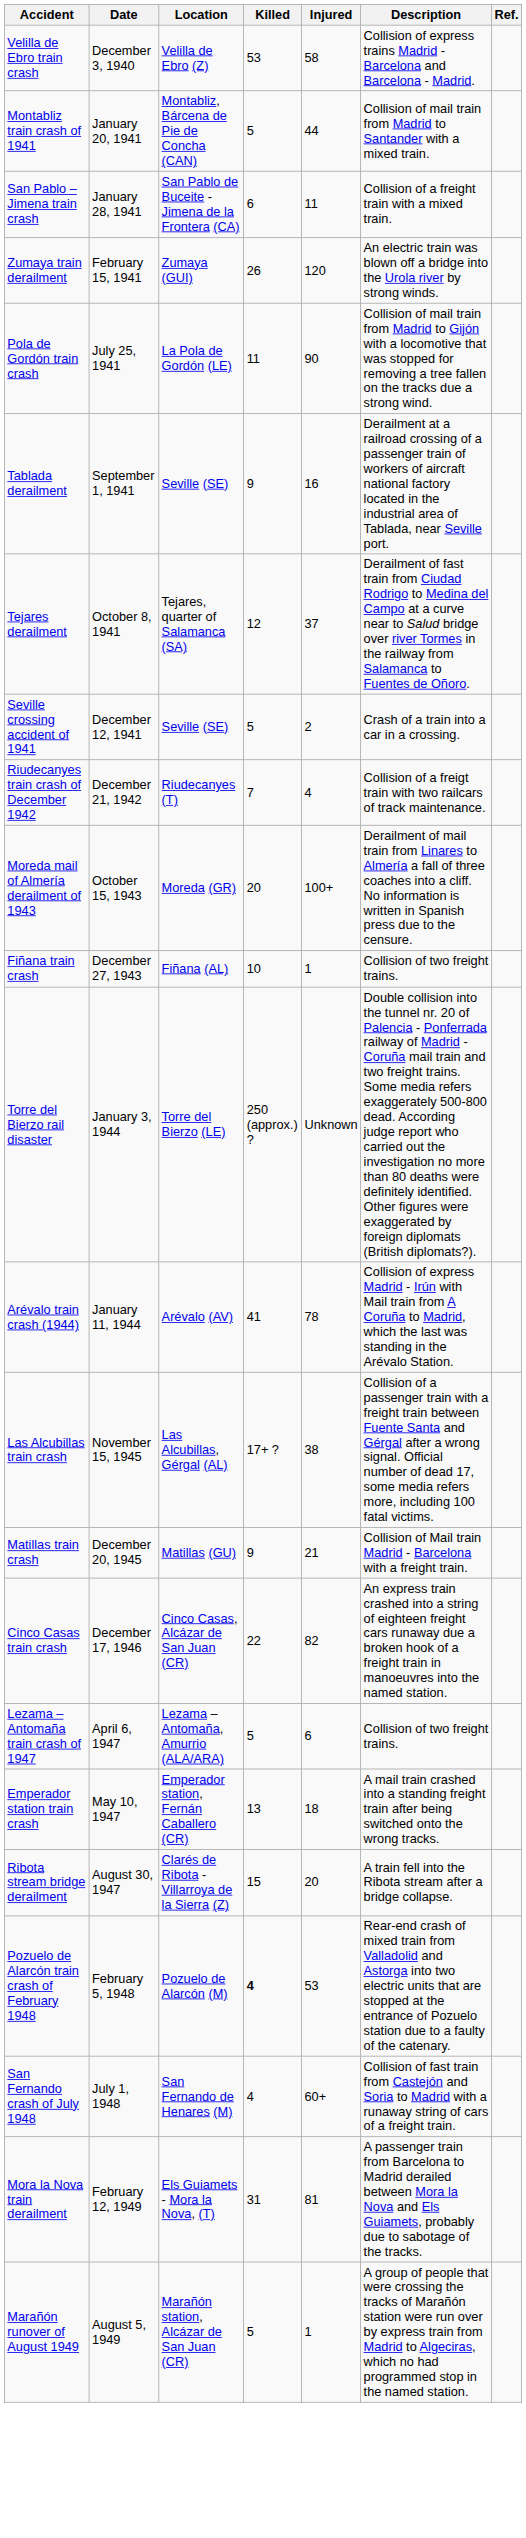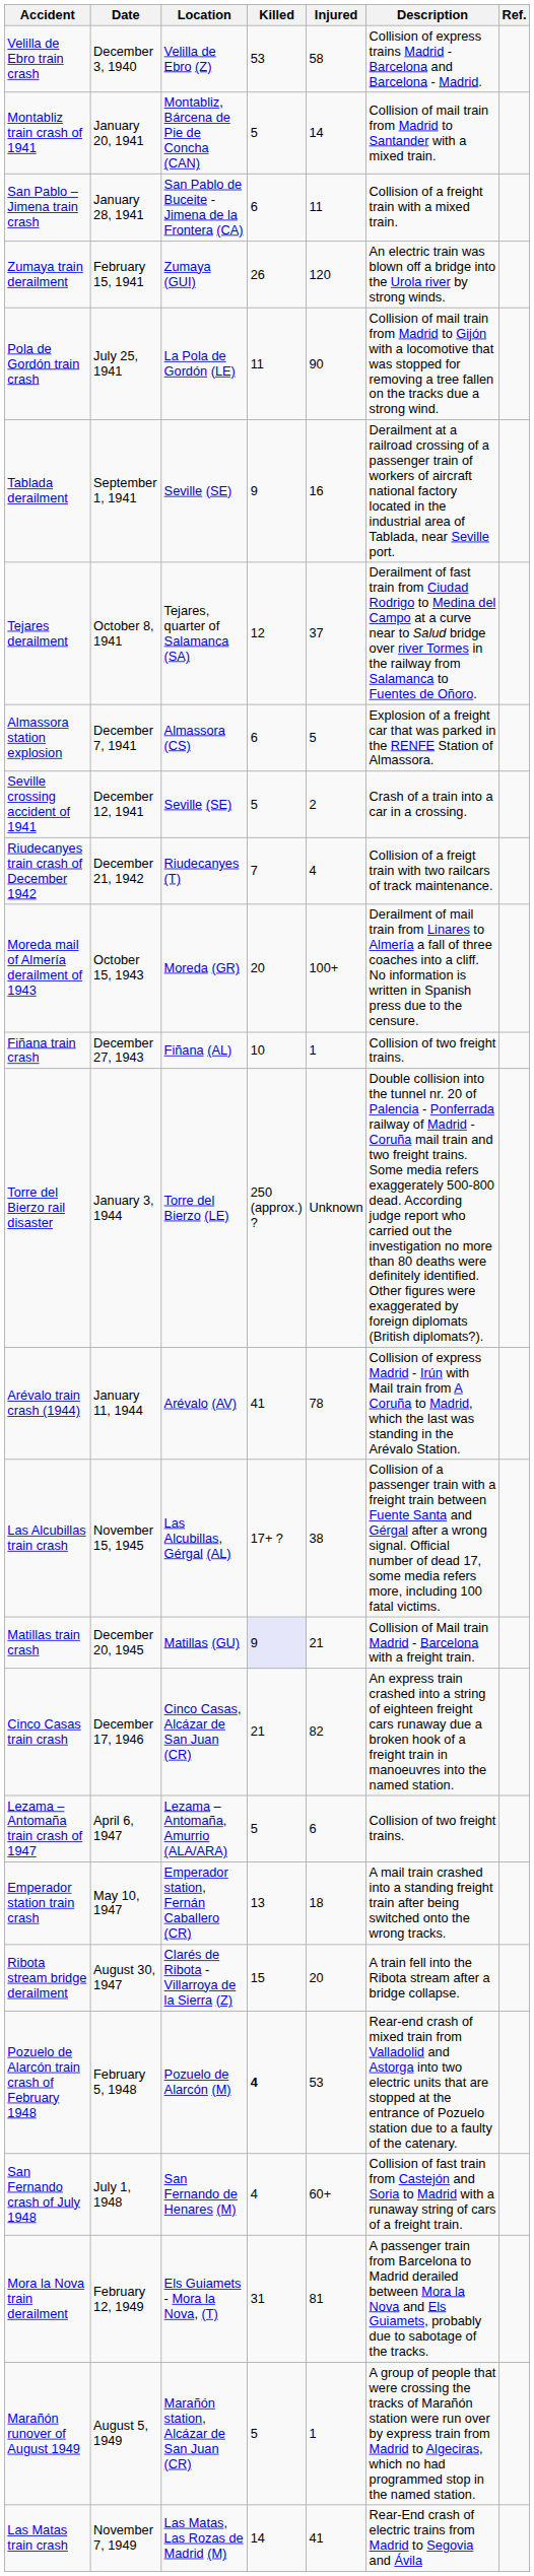Montabliz train crash of 1941 | Injured: 44 -> 14
+ row: Almassora station explosion | December 7, 1941 | Almassora (CS) | 6 | 5 | Explosion of a freight car that was parked in the RENFE Station of Almassora.
Matillas train crash | Killed: no background -> lavender background
Cinco Casas train crash | Killed: 22 -> 21
+ row: Las Matas train crash | November 7, 1949 | Las Matas, Las Rozas de Madrid (M) | 14 | 41 | Rear-End crash of electric trains from Madrid to Segovia and Ávila
